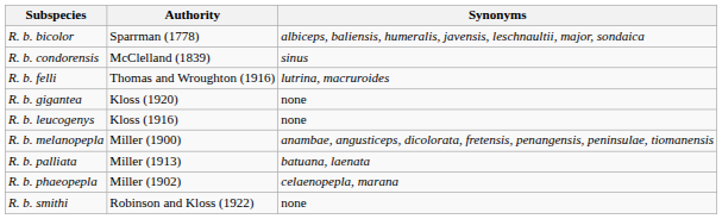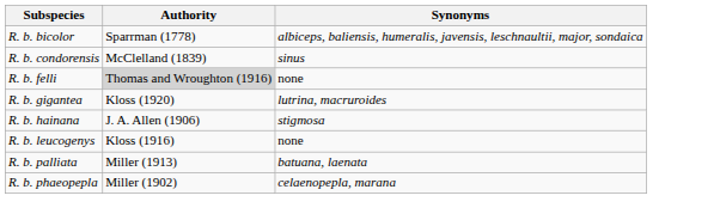R. b. felli | Authority: no background -> lightgrey background
R. b. felli | Synonyms: lutrina, macruroides -> none
R. b. gigantea | Synonyms: none -> lutrina, macruroides
+ row: R. b. hainana | J. A. Allen (1906) | stigmosa
- row: R. b. melanopepla | Miller (1900) | anambae, angusticeps, dicolorata, fretensis, penangensis, peninsulae, tiomanensis
- row: R. b. smithi | Robinson and Kloss (1922) | none
